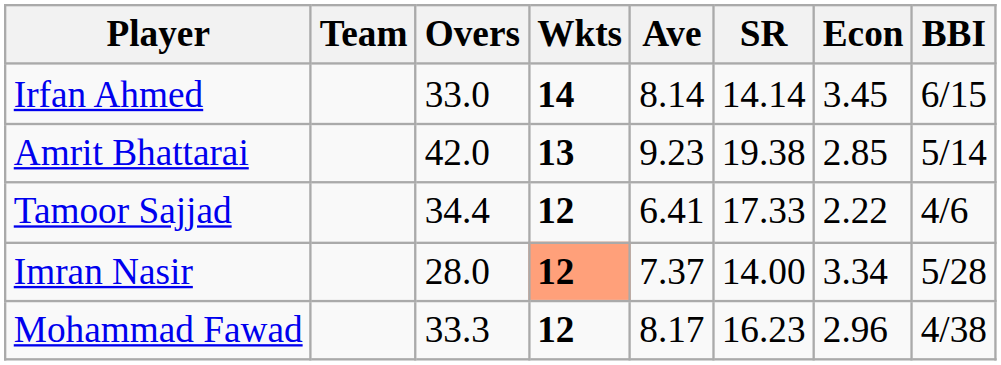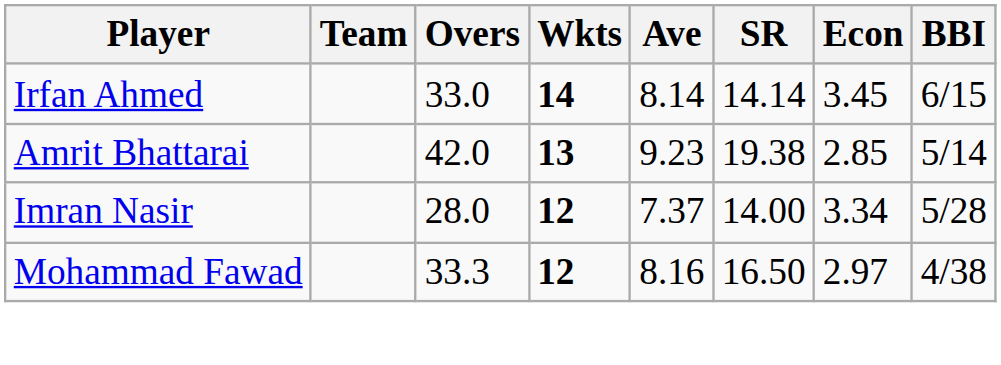- row: Tamoor Sajjad | 34.4 | 12 | 6.41 | 17.33 | 2.22 | 4/6
Imran Nasir | Wkts: lightsalmon background -> no background
Mohammad Fawad | Ave: 8.17 -> 8.16
Mohammad Fawad | SR: 16.23 -> 16.50
Mohammad Fawad | Econ: 2.96 -> 2.97
